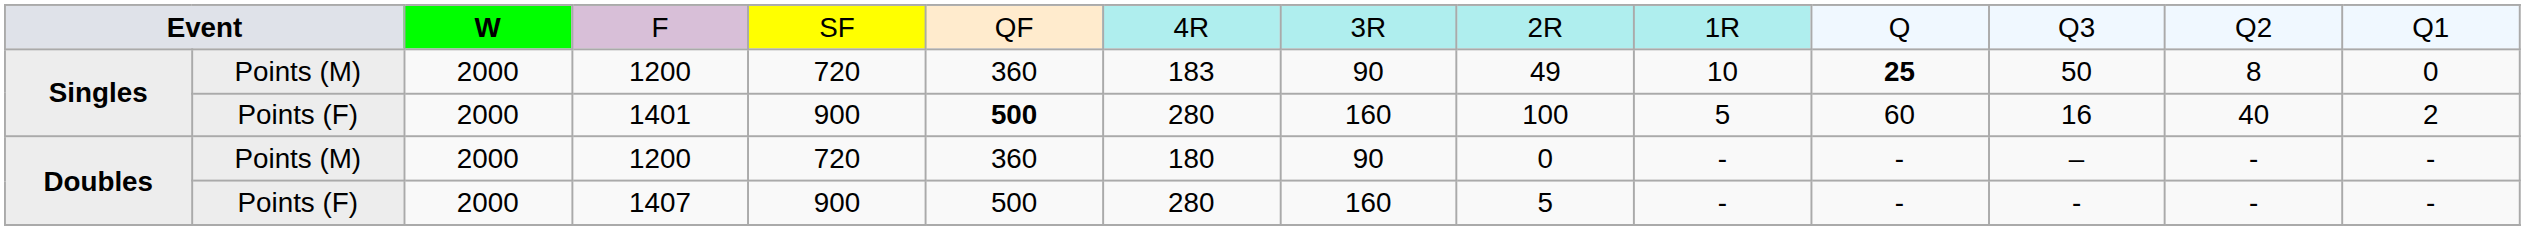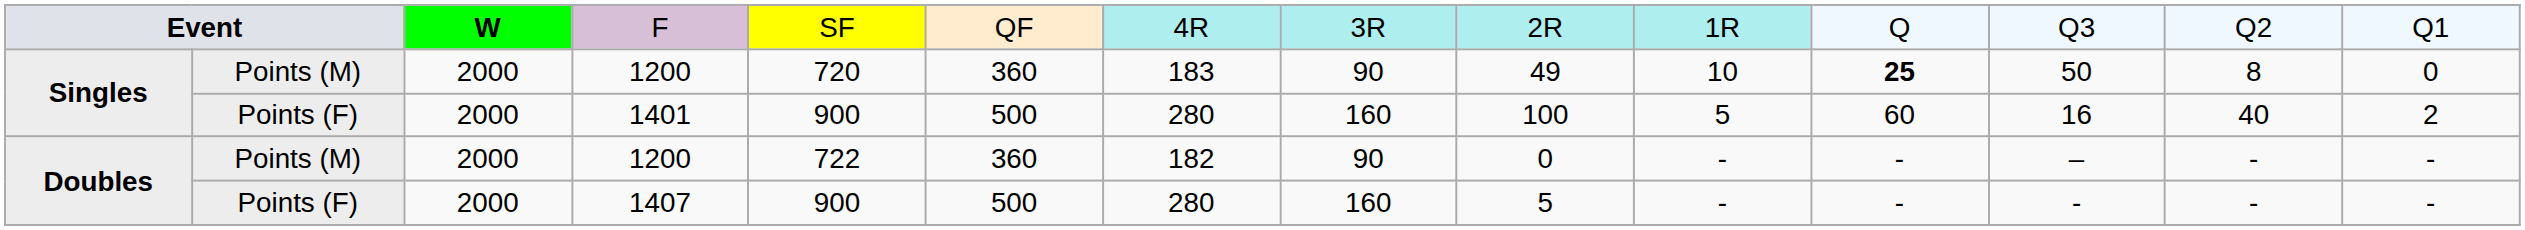Singles / Points (F) | column 6: bold -> normal
Doubles / Points (M) | column 5: 720 -> 722
Doubles / Points (M) | column 7: 180 -> 182
